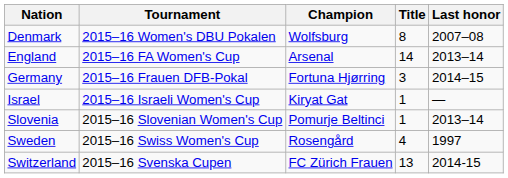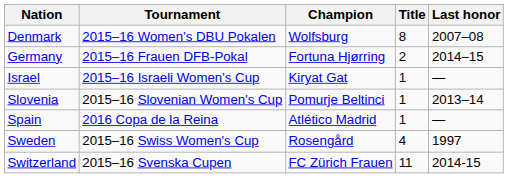- row: England | 2015–16 FA Women's Cup | Arsenal | 14 | 2013–14
Germany | Title: 3 -> 2
+ row: Spain | 2016 Copa de la Reina | Atlético Madrid | 1 | —
Switzerland | Title: 13 -> 11
